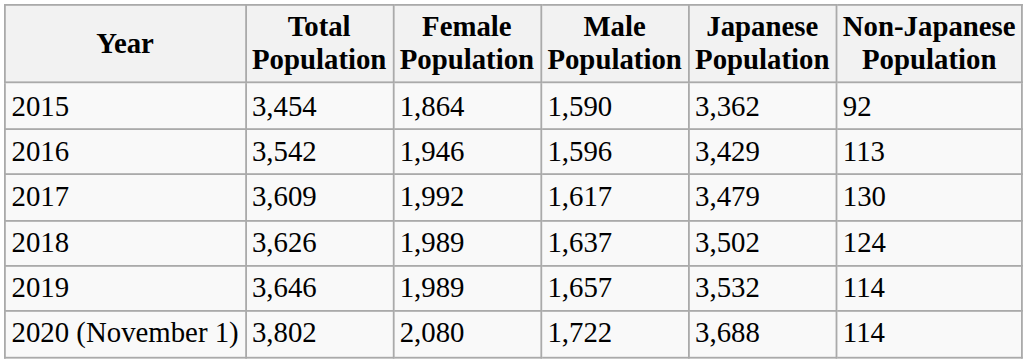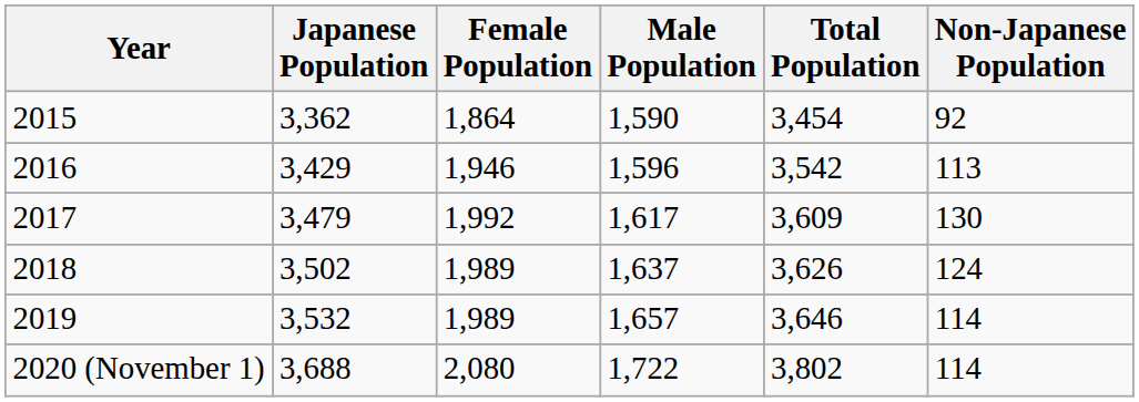columns swapped: Total Population <-> Japanese Population
